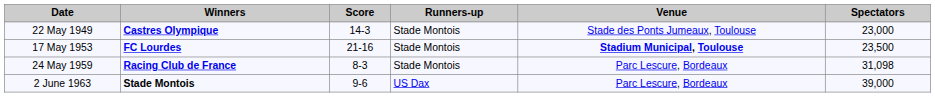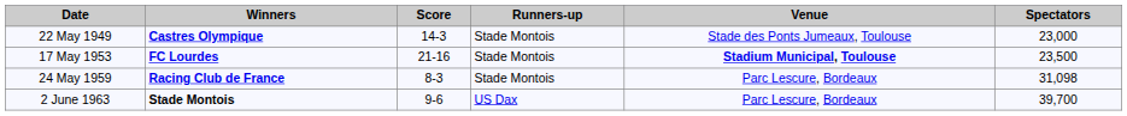2 June 1963 | Spectators: 39,000 -> 39,700
